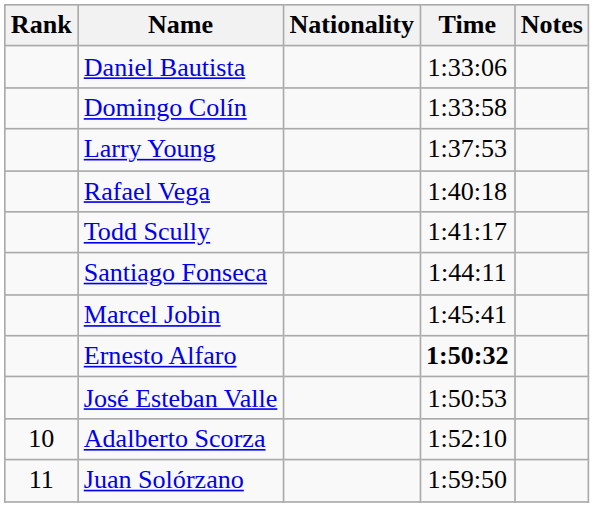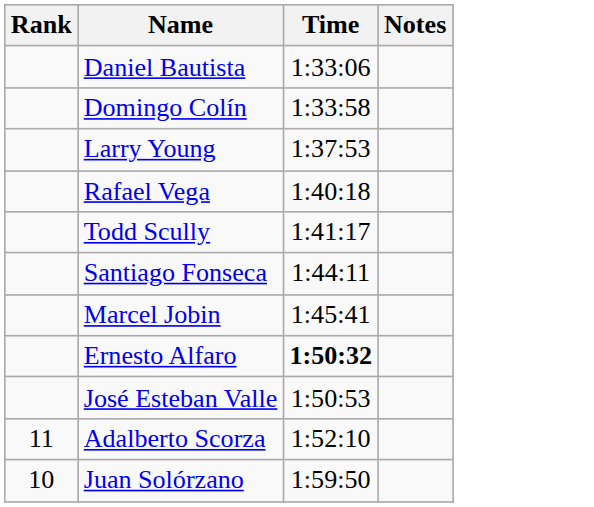- column: Nationality
Adalberto Scorza | Rank: 10 -> 11
Juan Solórzano | Rank: 11 -> 10
